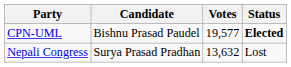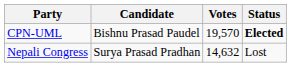CPN-UML | Votes: 19,577 -> 19,570
Nepali Congress | Votes: 13,632 -> 14,632
